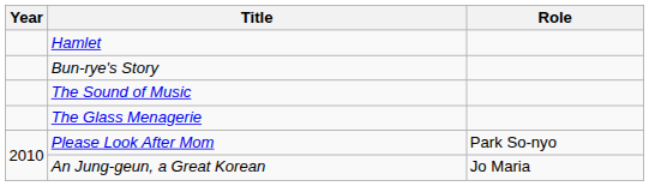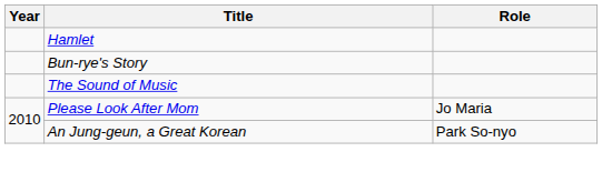- row: The Glass Menagerie
Please Look After Mom | Role: Park So-nyo -> Jo Maria
An Jung-geun, a Great Korean | Role: Jo Maria -> Park So-nyo
